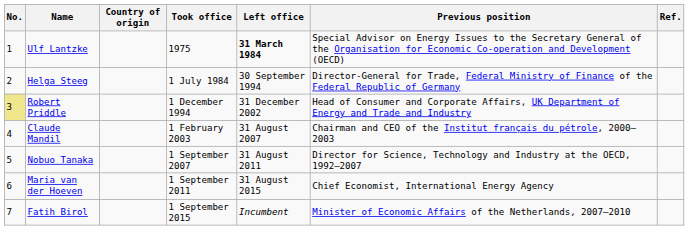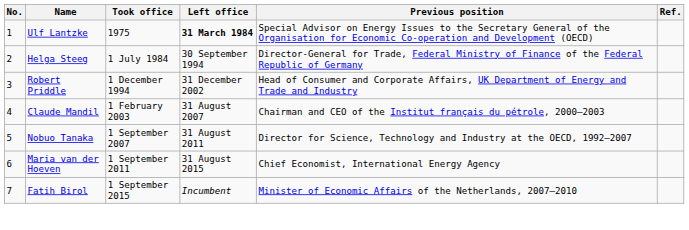- column: Country of origin
Robert Priddle | No.: khaki background -> no background
